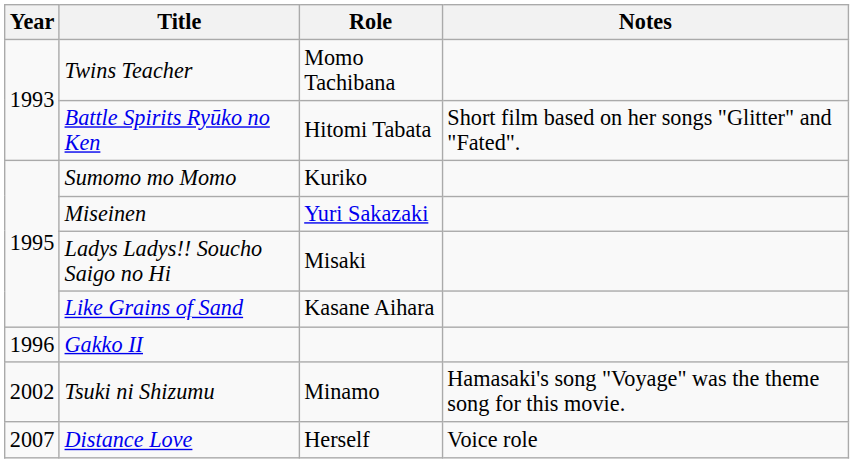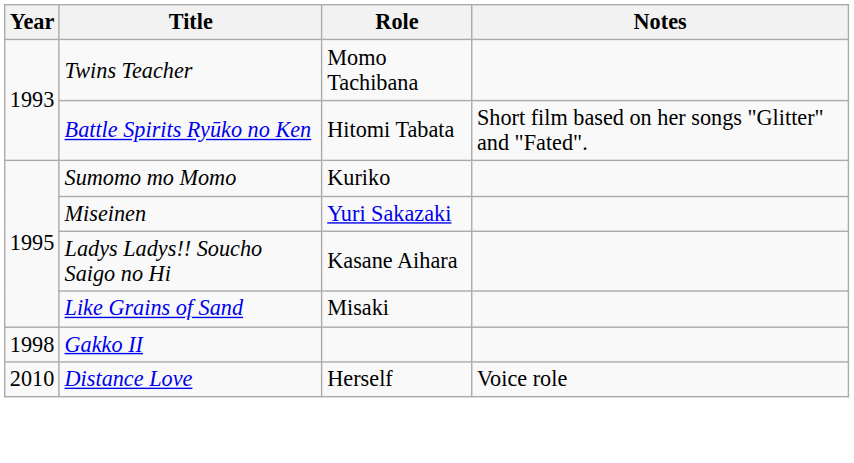Ladys Ladys!! Soucho Saigo no Hi | Role: Misaki -> Kasane Aihara
Like Grains of Sand | Role: Kasane Aihara -> Misaki
Gakko II | Year: 1996 -> 1998
- row: 2002 | Tsuki ni Shizumu | Minamo | Hamasaki's song "Voyage" was the theme song for this movie.
Distance Love | Year: 2007 -> 2010
